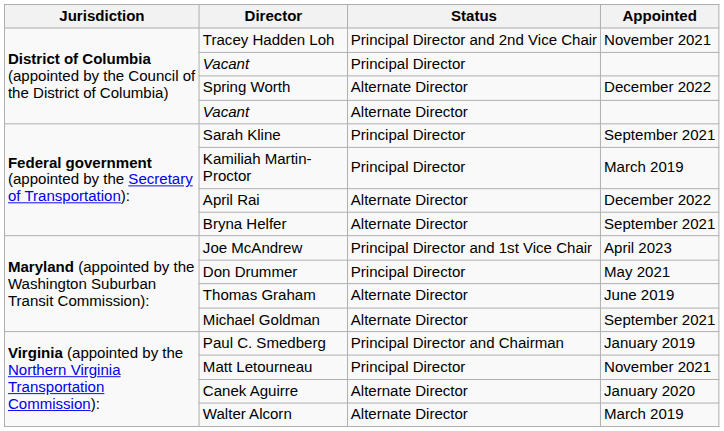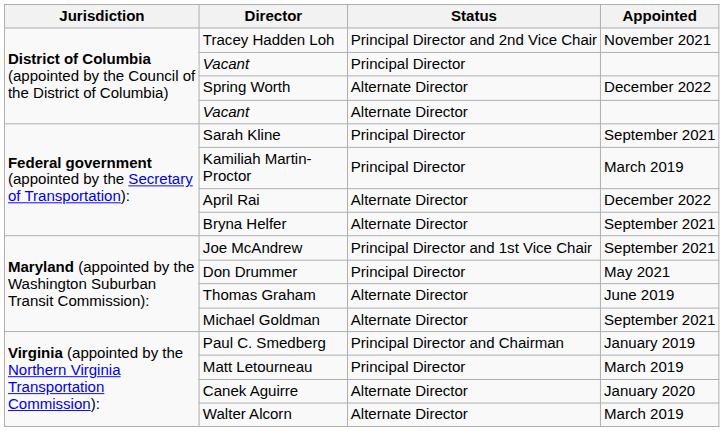Joe McAndrew | Appointed: April 2023 -> September 2021
Matt Letourneau | Appointed: November 2021 -> March 2019
